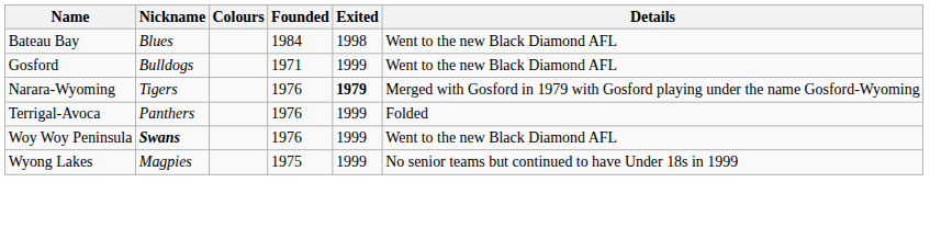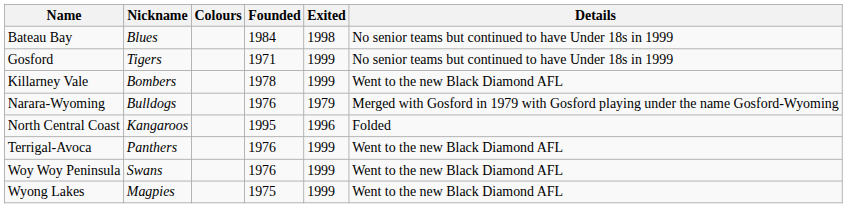Bateau Bay | Details: Went to the new Black Diamond AFL -> No senior teams but continued to have Under 18s in 1999
Gosford | Nickname: Bulldogs -> Tigers
Gosford | Details: Went to the new Black Diamond AFL -> No senior teams but continued to have Under 18s in 1999
+ row: Killarney Vale | Bombers | 1978 | 1999 | Went to the new Black Diamond AFL
Narara-Wyoming | Nickname: Tigers -> Bulldogs
Narara-Wyoming | Exited: bold -> normal
+ row: North Central Coast | Kangaroos | 1995 | 1996 | Folded
Terrigal-Avoca | Details: Folded -> Went to the new Black Diamond AFL
Woy Woy Peninsula | Nickname: bold -> normal
Wyong Lakes | Details: No senior teams but continued to have Under 18s in 1999 -> Went to the new Black Diamond AFL
